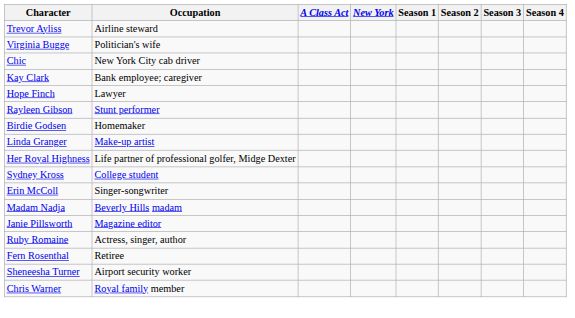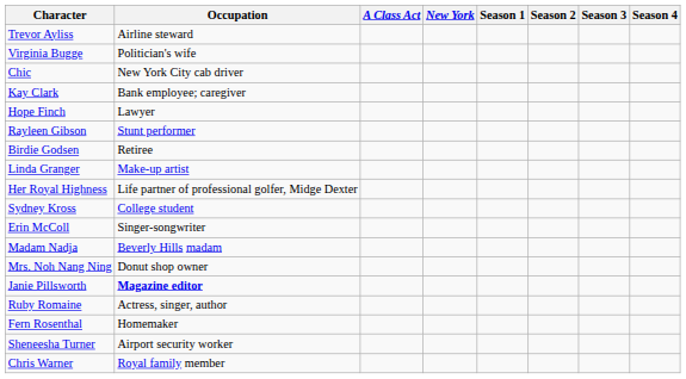Birdie Godsen | Occupation: Homemaker -> Retiree
+ row: Mrs. Noh Nang Ning | Donut shop owner
Janie Pillsworth | Occupation: normal -> bold
Fern Rosenthal | Occupation: Retiree -> Homemaker
